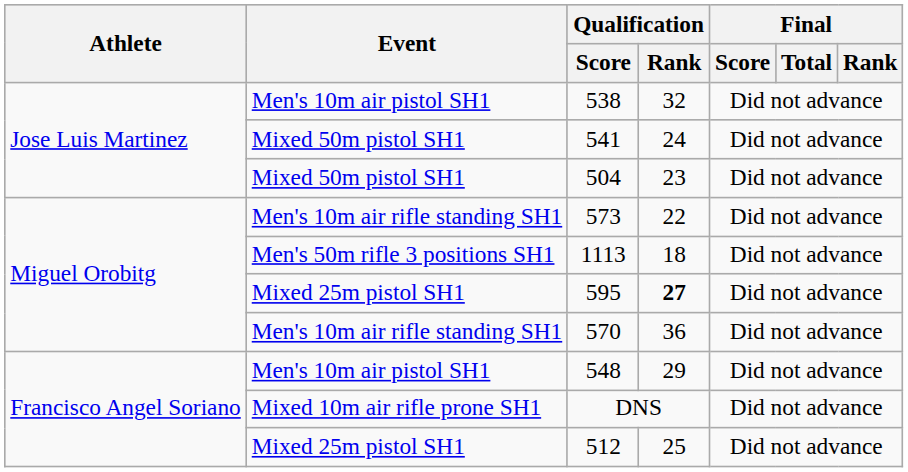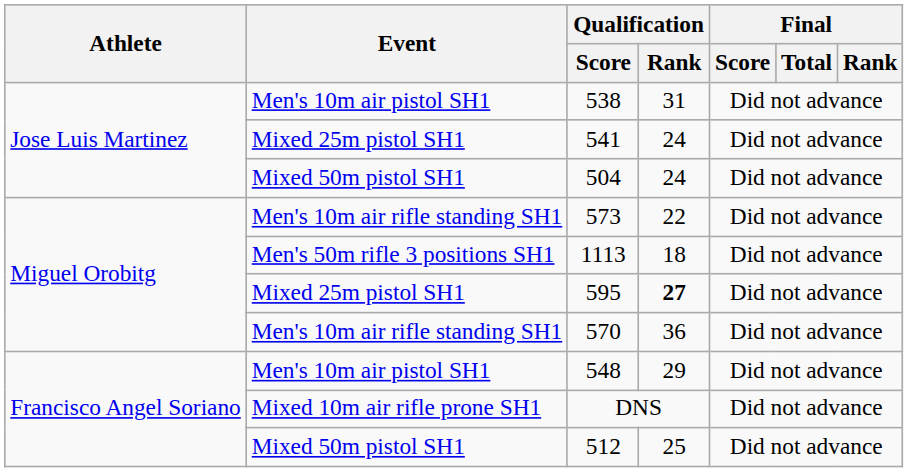538 | Qualification / Rank: 32 -> 31
541 | Event: Mixed 50m pistol SH1 -> Mixed 25m pistol SH1
504 | Qualification / Rank: 23 -> 24
512 | Event: Mixed 25m pistol SH1 -> Mixed 50m pistol SH1
